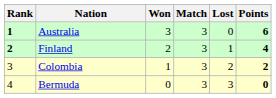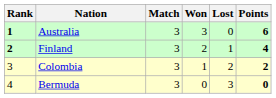columns swapped: Match <-> Won
